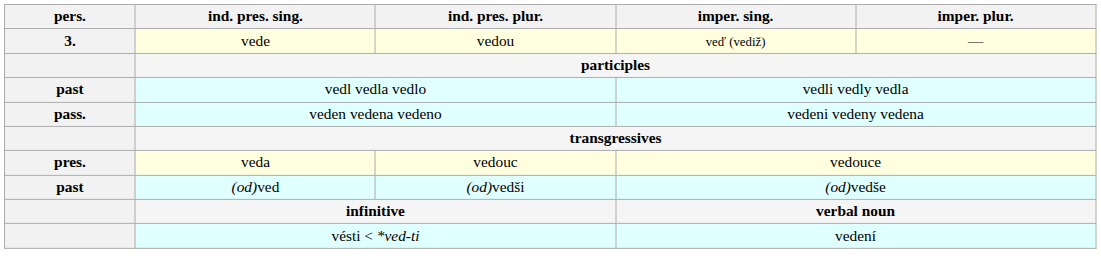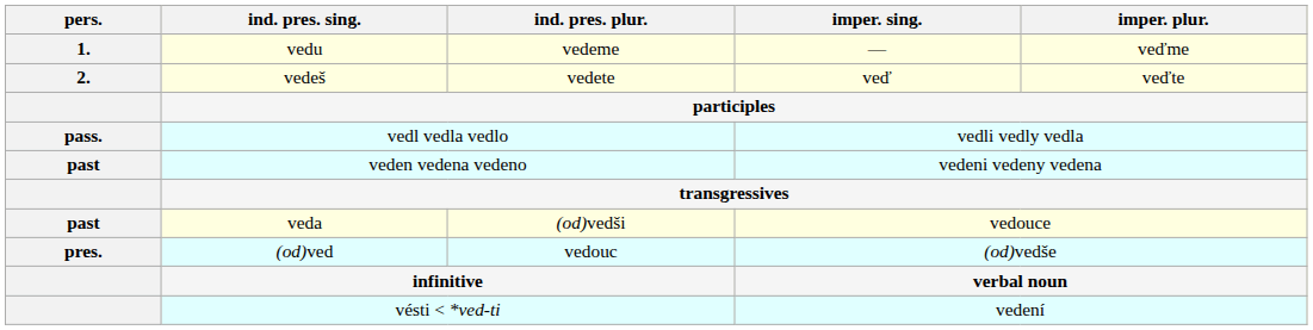+ row: 1. | vedu | vedeme | — | veďme
+ row: 2. | vedeš | vedete | veď | veďte
- row: 3. | vede | vedou | veď (vediž) | —
vedl vedla vedlo | pers.: past -> pass.
veden vedena vedeno | pers.: pass. -> past
veda | pers.: pres. -> past
veda | ind. pres. plur.: vedouc -> (od)vedši
(od)ved | pers.: past -> pres.
(od)ved | ind. pres. plur.: (od)vedši -> vedouc
